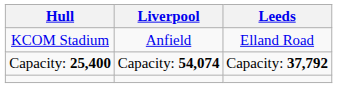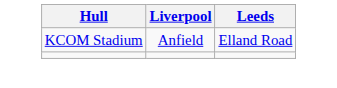- row: Capacity: 25,400 | Capacity: 54,074 | Capacity: 37,792
